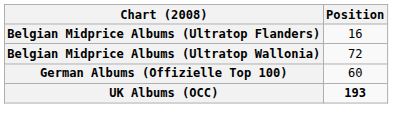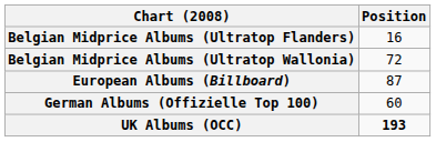+ row: European Albums (Billboard) | 87
